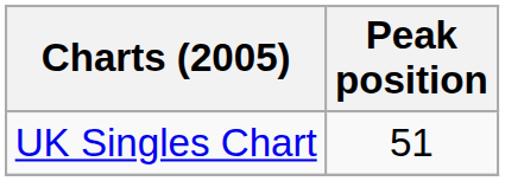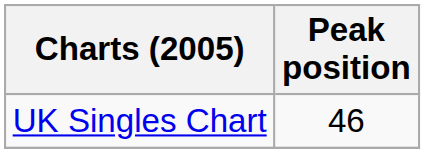UK Singles Chart | Peak position: 51 -> 46
